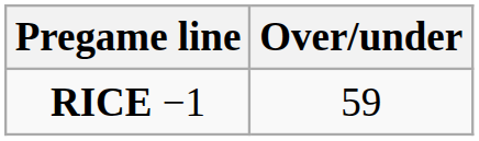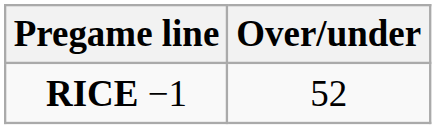RICE −1 | Over/under: 59 -> 52
